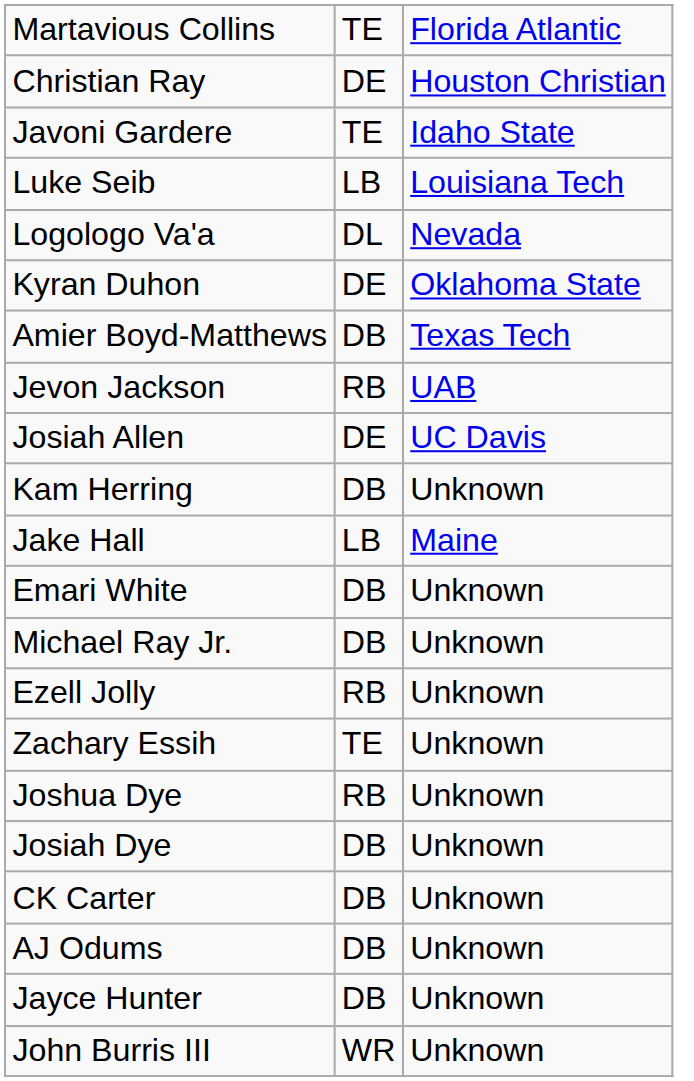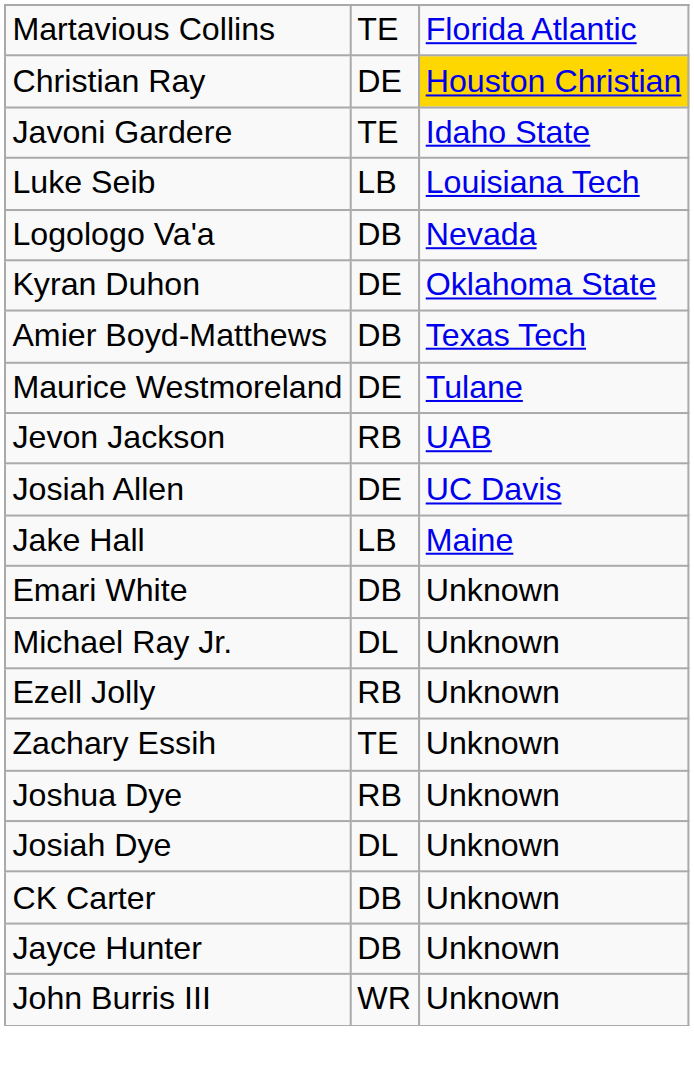Christian Ray | column 3: no background -> gold background
Logologo Va'a | column 2: DL -> DB
+ row: Maurice Westmoreland | DE | Tulane
- row: Kam Herring | DB | Unknown
Michael Ray Jr. | column 2: DB -> DL
Josiah Dye | column 2: DB -> DL
- row: AJ Odums | DB | Unknown
